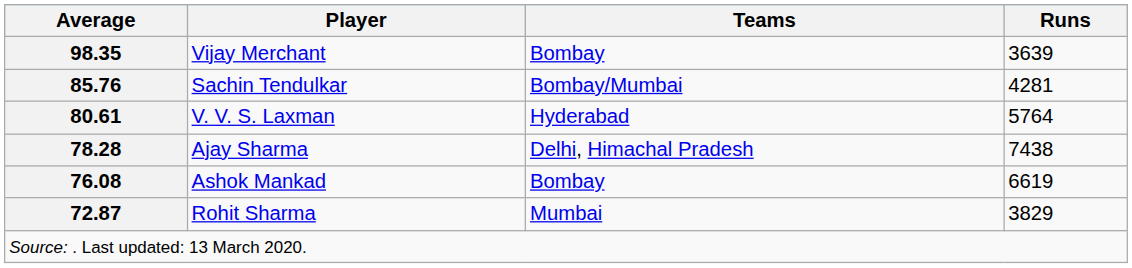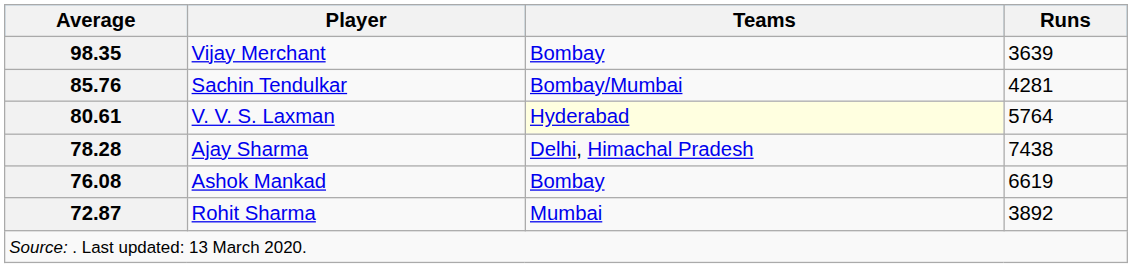V. V. S. Laxman | Teams: no background -> lightyellow background
Rohit Sharma | Runs: 3829 -> 3892
